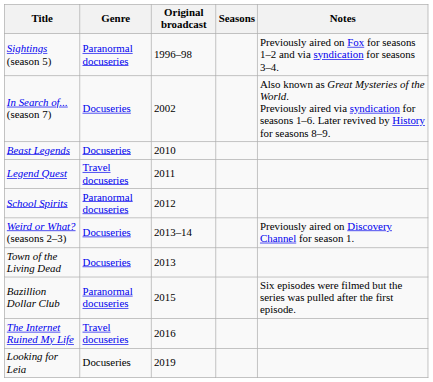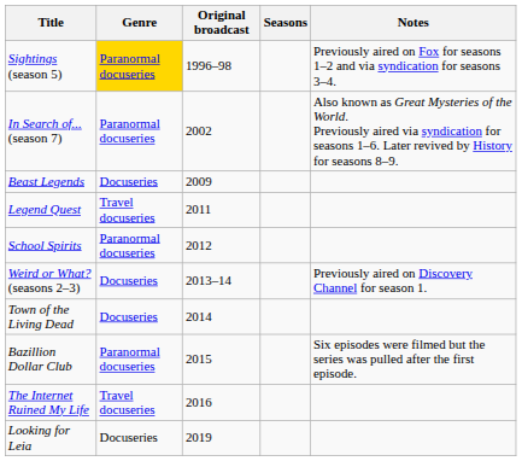Sightings (season 5) | Genre: no background -> gold background
In Search of... (season 7) | Genre: Docuseries -> Paranormal docuseries
Beast Legends | Original broadcast: 2010 -> 2009
Town of the Living Dead | Original broadcast: 2013 -> 2014
